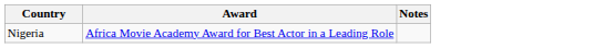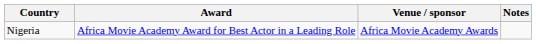+ column: Venue / sponsor | Africa Movie Academy Awards
